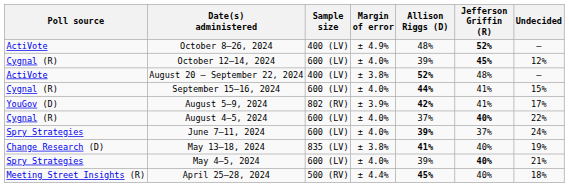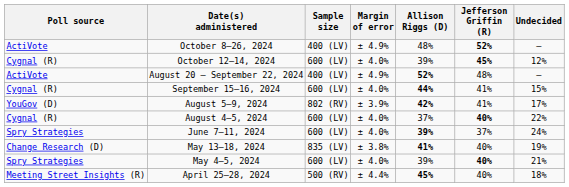August 20 – September 22, 2024 | Margin of error: ± 3.8% -> ± 4.9%
